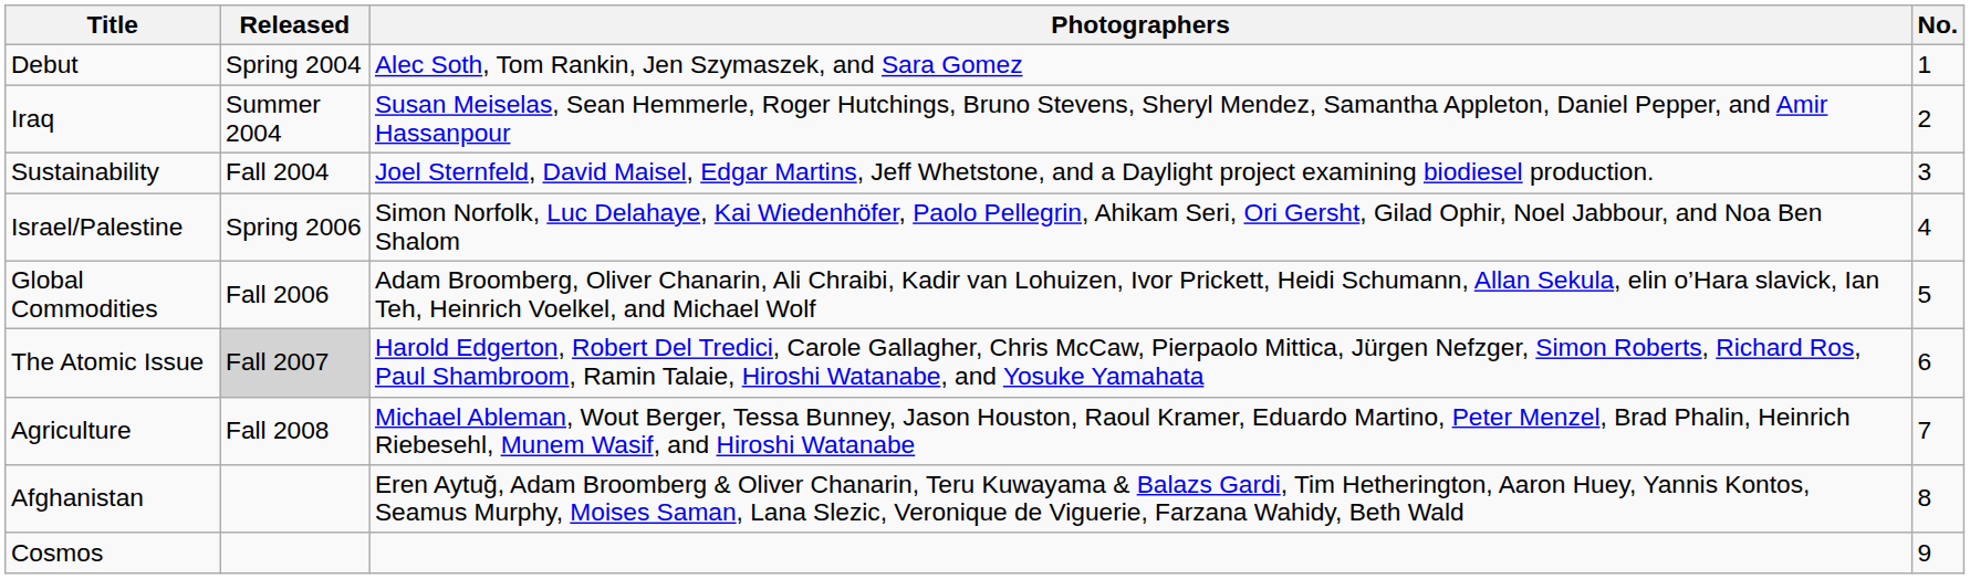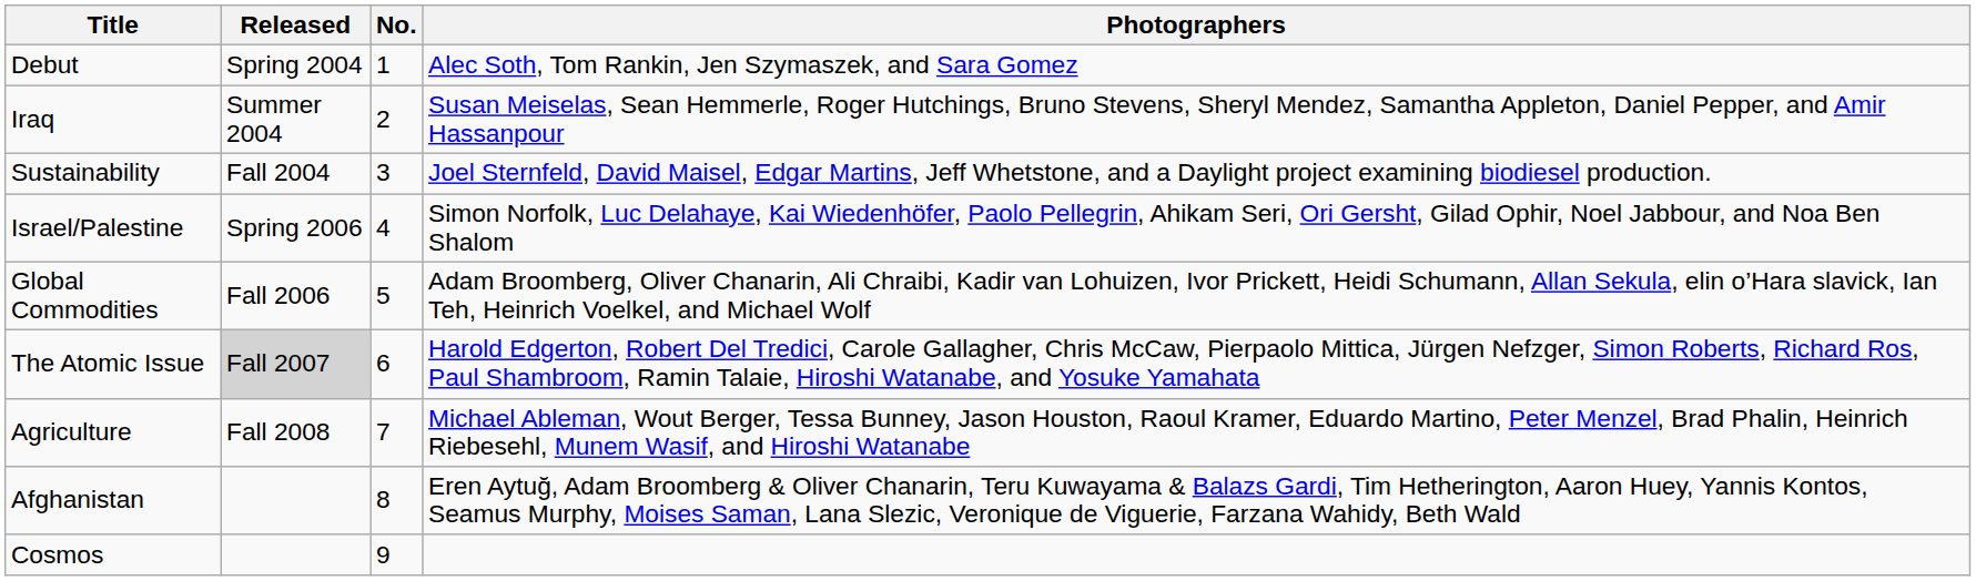columns swapped: No. <-> Photographers
